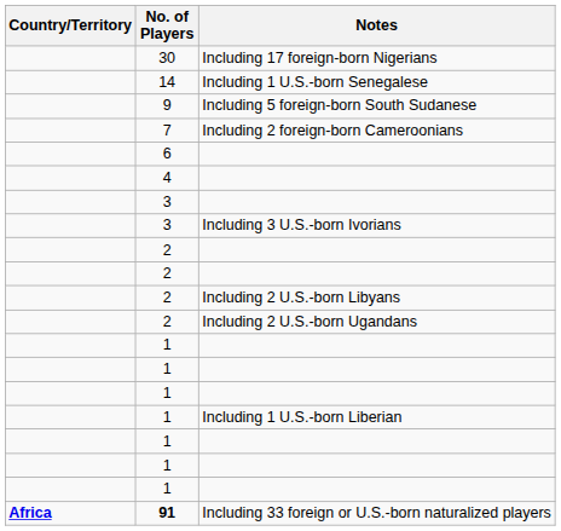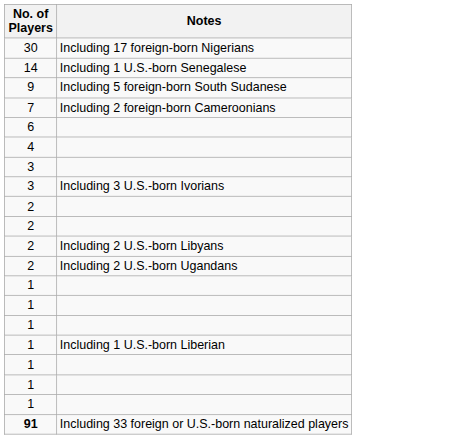- column: Country/Territory | Africa
